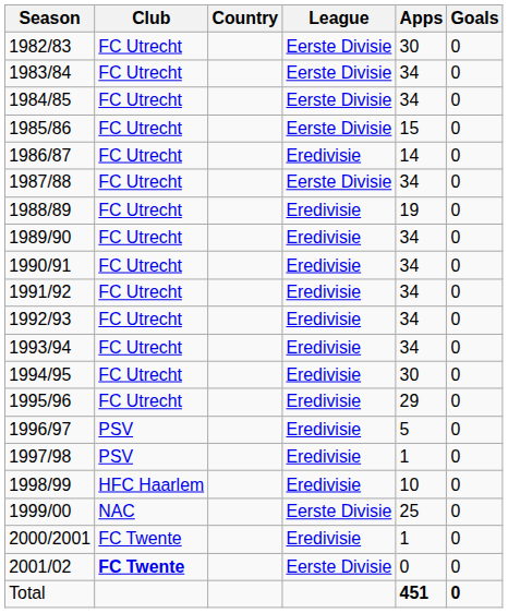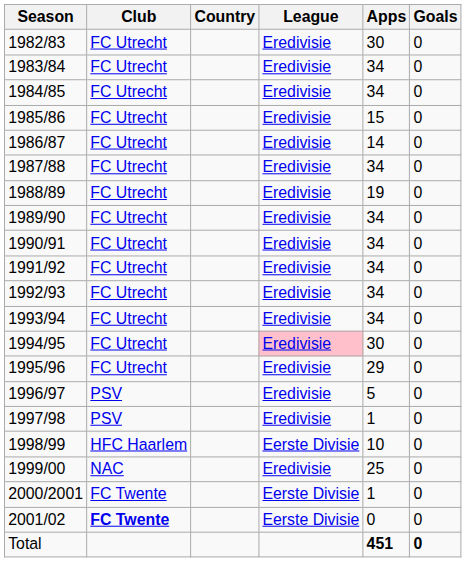1982/83 | League: Eerste Divisie -> Eredivisie
1983/84 | League: Eerste Divisie -> Eredivisie
1984/85 | League: Eerste Divisie -> Eredivisie
1985/86 | League: Eerste Divisie -> Eredivisie
1987/88 | League: Eerste Divisie -> Eredivisie
1994/95 | League: no background -> pink background
1998/99 | League: Eredivisie -> Eerste Divisie
1999/00 | League: Eerste Divisie -> Eredivisie
2000/2001 | League: Eredivisie -> Eerste Divisie
